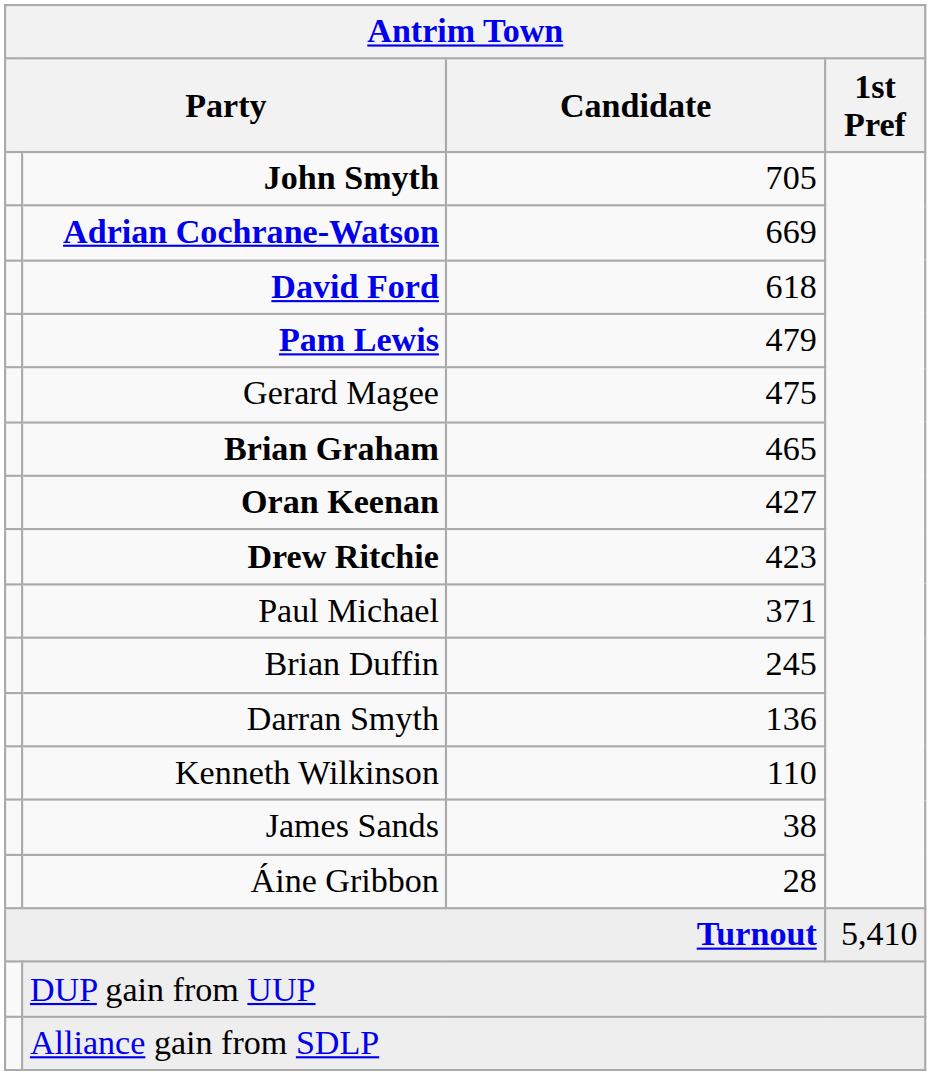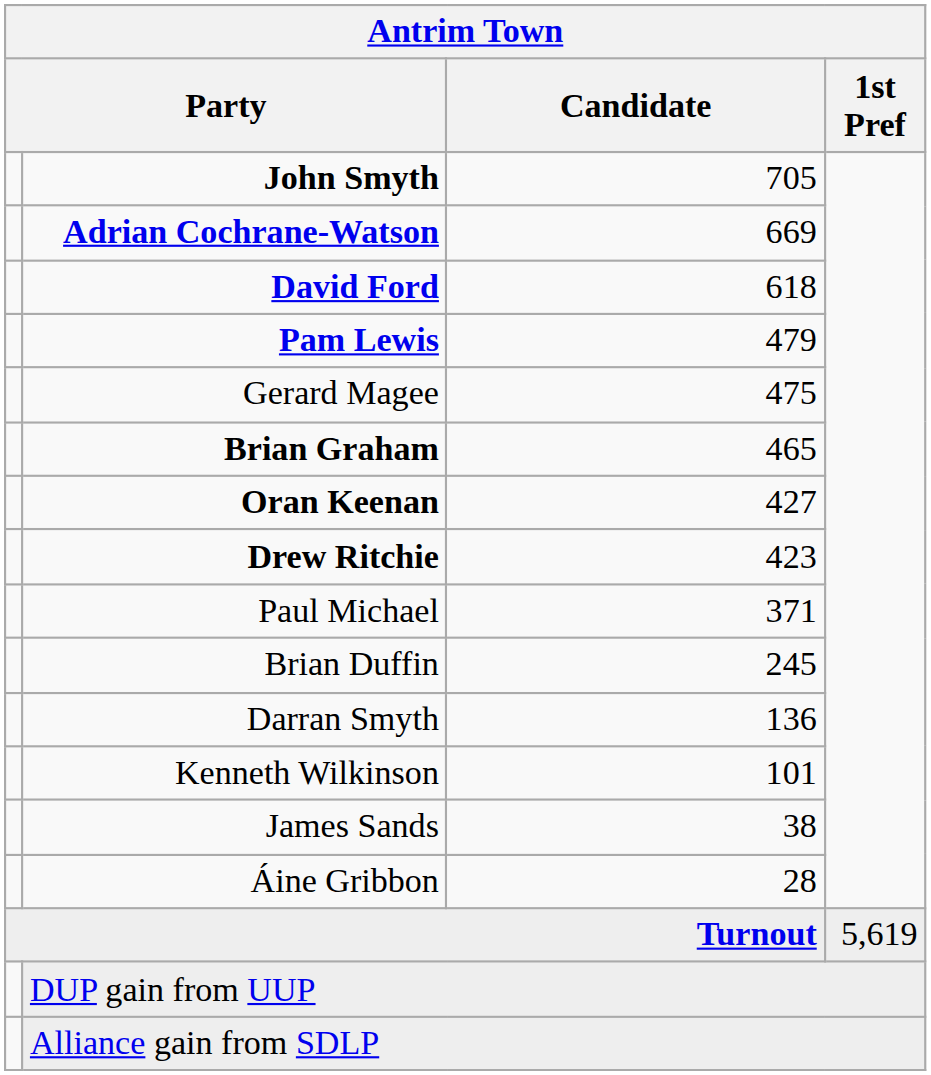Kenneth Wilkinson | Candidate: 110 -> 101
Turnout | 1st Pref: 5,410 -> 5,619
